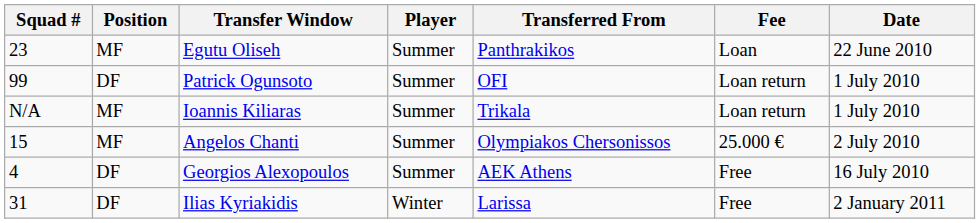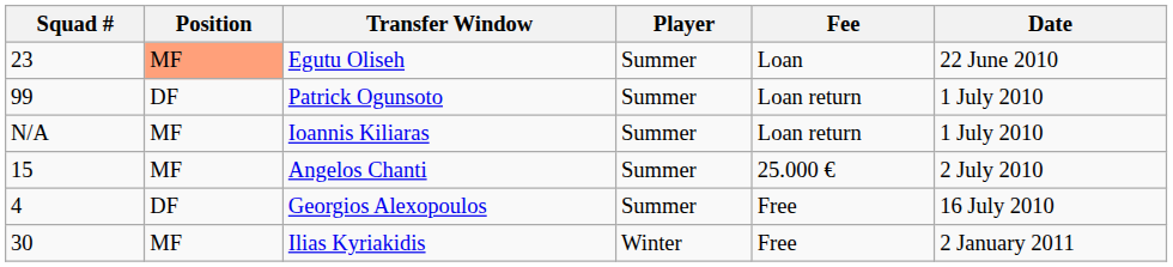- column: Transferred From | Panthrakikos | OFI | Trikala | Olympiakos Chersonissos | AEK Athens | Larissa
Egutu Oliseh | Position: no background -> lightsalmon background
Ilias Kyriakidis | Squad #: 31 -> 30
Ilias Kyriakidis | Position: DF -> MF
